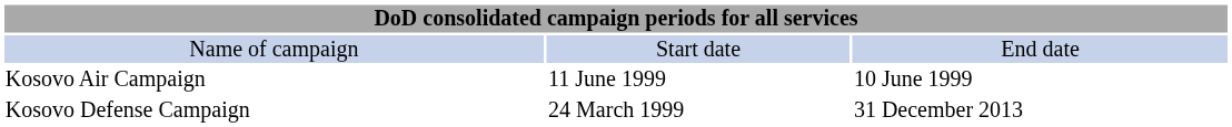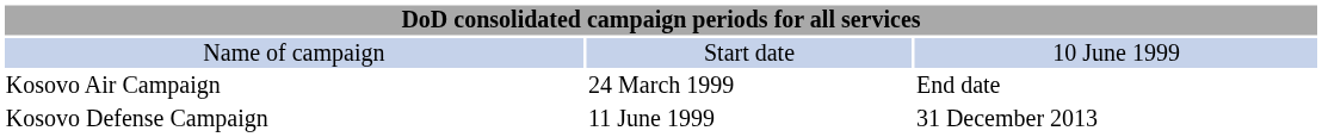Name of campaign | column 3: End date -> 10 June 1999
Kosovo Air Campaign | column 2: 11 June 1999 -> 24 March 1999
Kosovo Air Campaign | column 3: 10 June 1999 -> End date
Kosovo Defense Campaign | column 2: 24 March 1999 -> 11 June 1999
